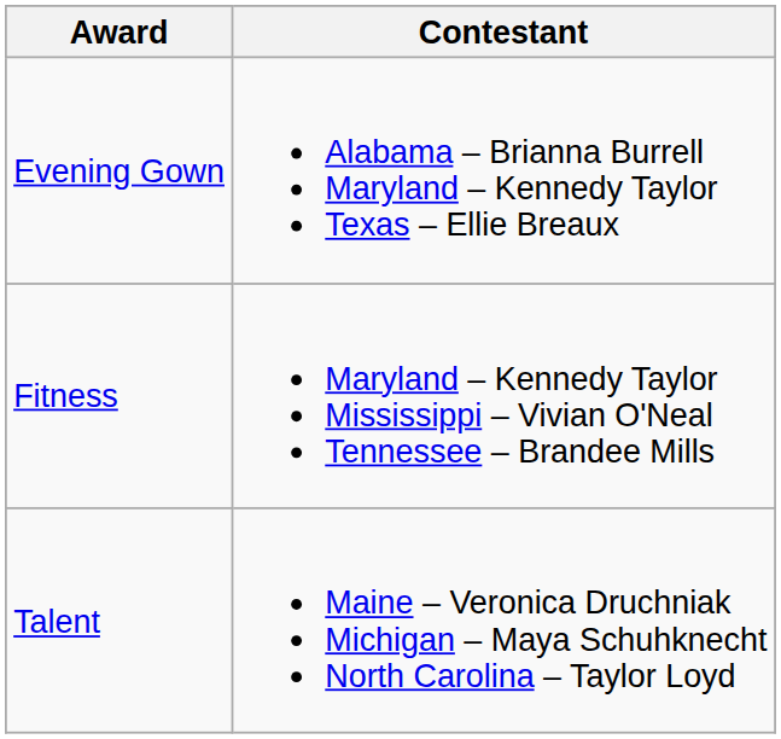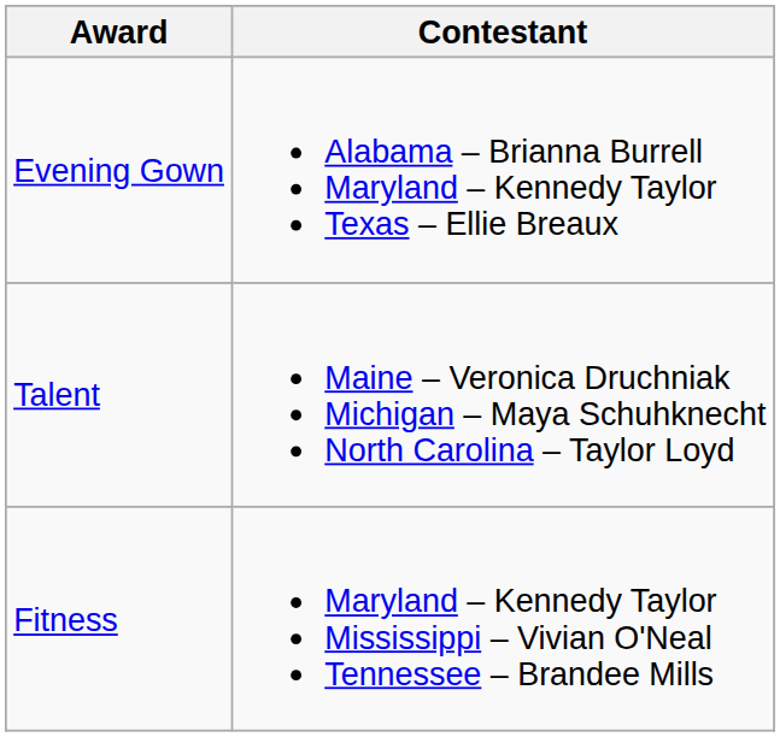rows swapped: Fitness <-> Talent
